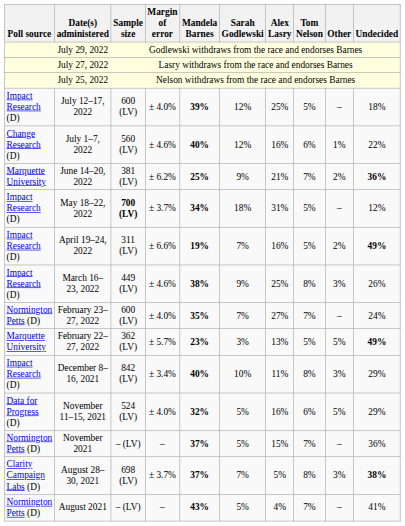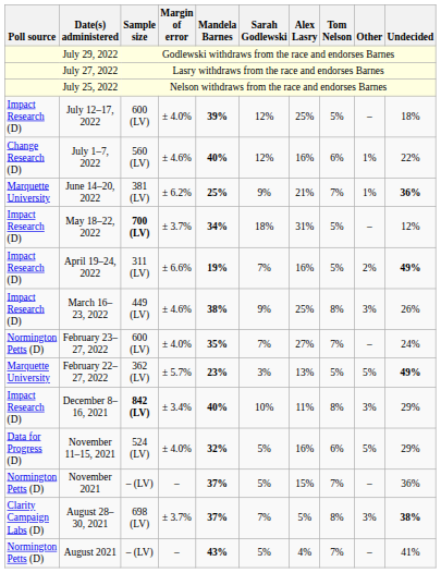June 14–20, 2022 | Other: 2% -> 1%
December 8–16, 2021 | Sample size: normal -> bold
